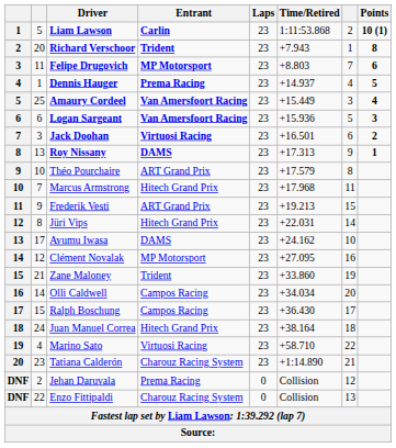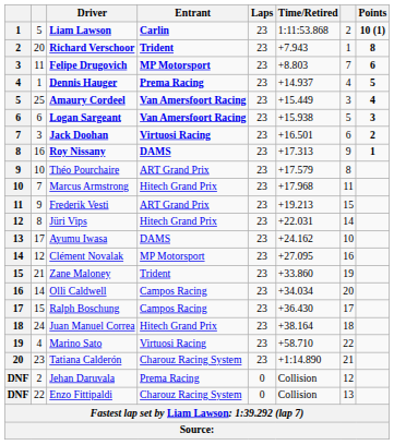Logan Sargeant | Time/Retired: +15.936 -> +15.938
Roy Nissany | column 2: 13 -> 16
